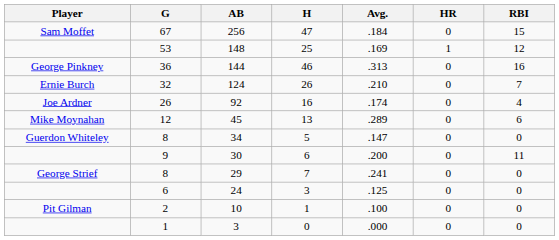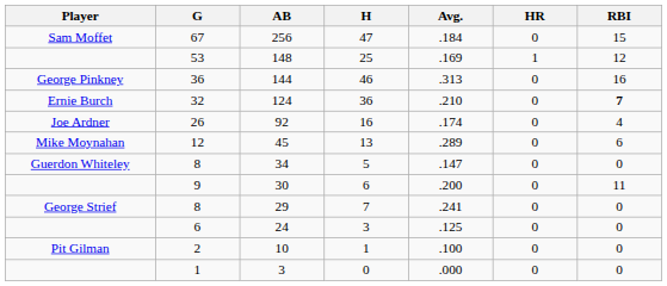124 | H: 26 -> 36
124 | RBI: normal -> bold
